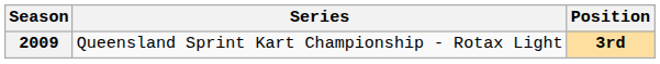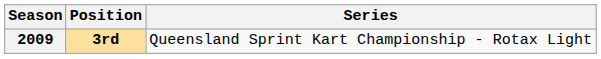columns swapped: Series <-> Position
